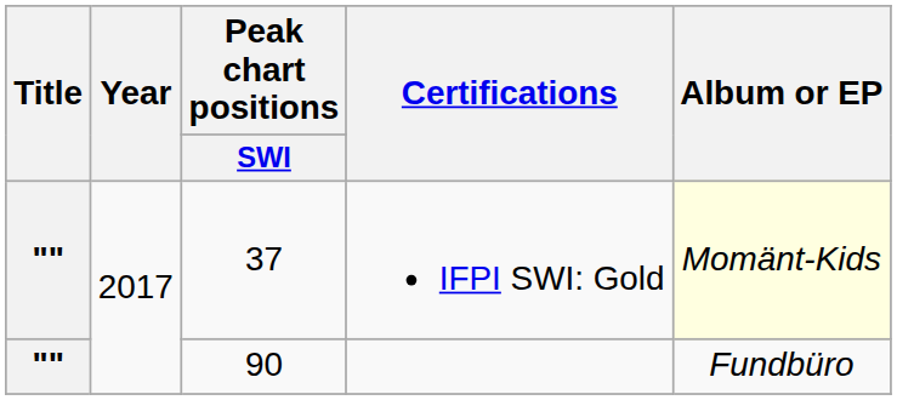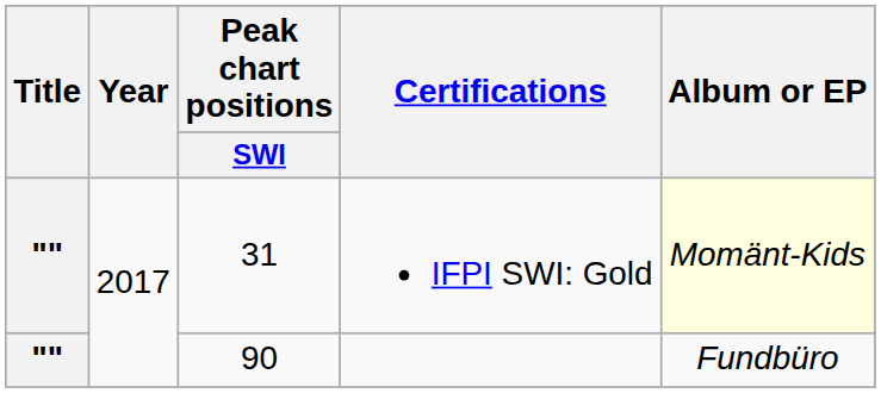IFPI SWI: Gold | Peak chart positions / SWI: 37 -> 31
